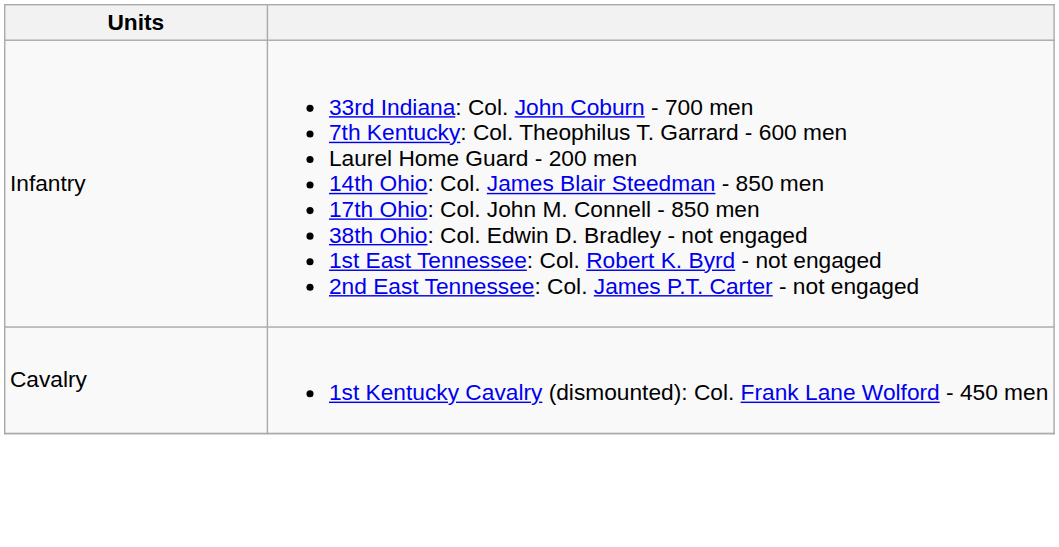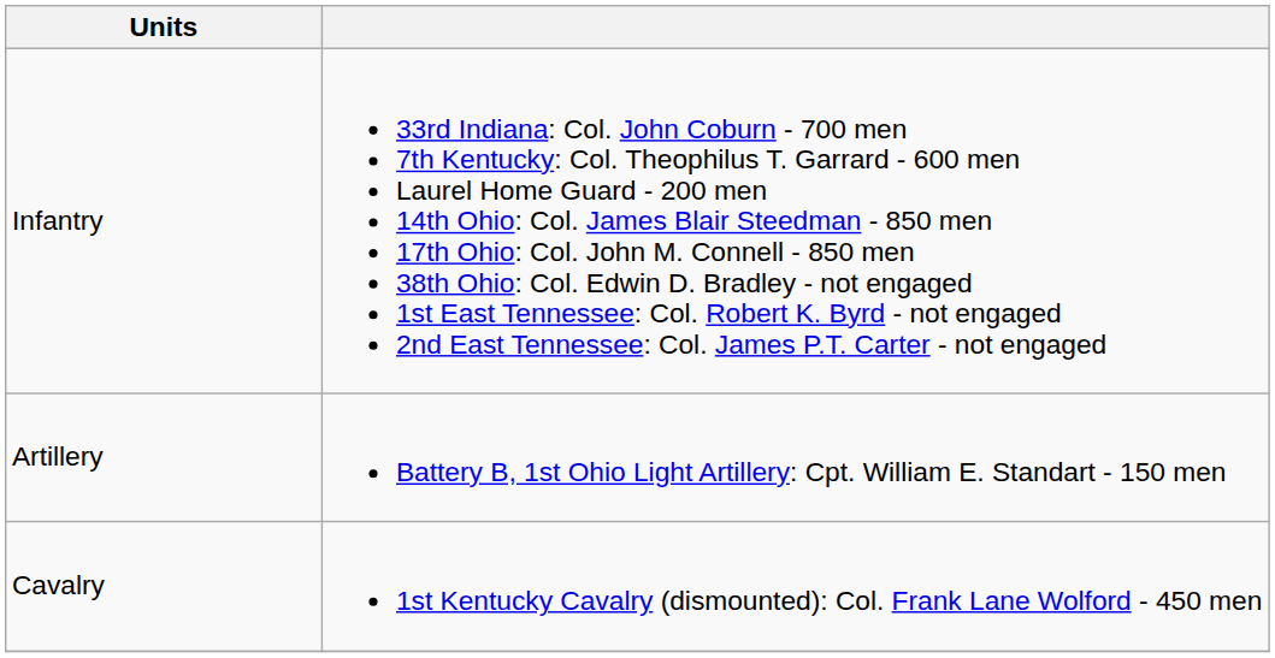+ row: Artillery | Battery B, 1st Ohio Light Artillery: Cpt. William E. Standart - 150 men
